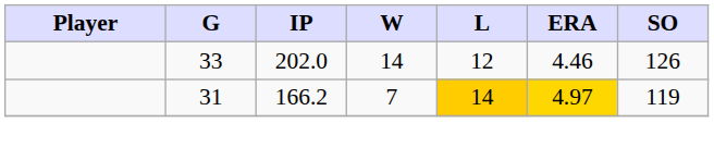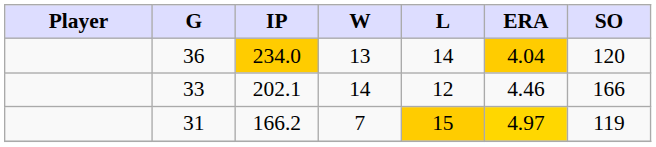+ row: 36 | 234.0 | 13 | 14 | 4.04 | 120
33 | IP: 202.0 -> 202.1
33 | SO: 126 -> 166
31 | L: 14 -> 15
